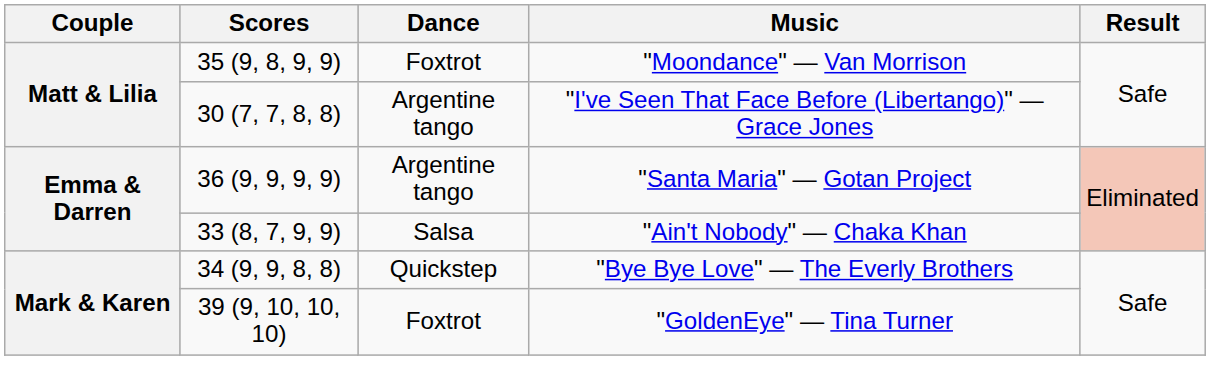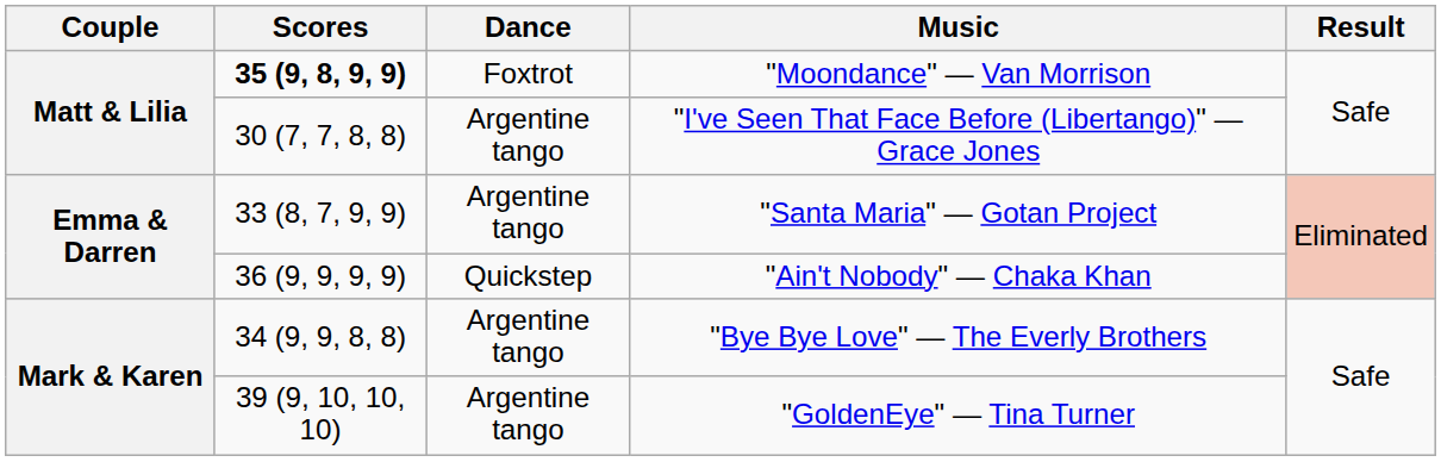"Moondance" — Van Morrison | Scores: normal -> bold
"Santa Maria" — Gotan Project | Scores: 36 (9, 9, 9, 9) -> 33 (8, 7, 9, 9)
"Ain't Nobody" — Chaka Khan | Scores: 33 (8, 7, 9, 9) -> 36 (9, 9, 9, 9)
"Ain't Nobody" — Chaka Khan | Dance: Salsa -> Quickstep
"Bye Bye Love" — The Everly Brothers | Dance: Quickstep -> Argentine tango
"GoldenEye" — Tina Turner | Dance: Foxtrot -> Argentine tango
